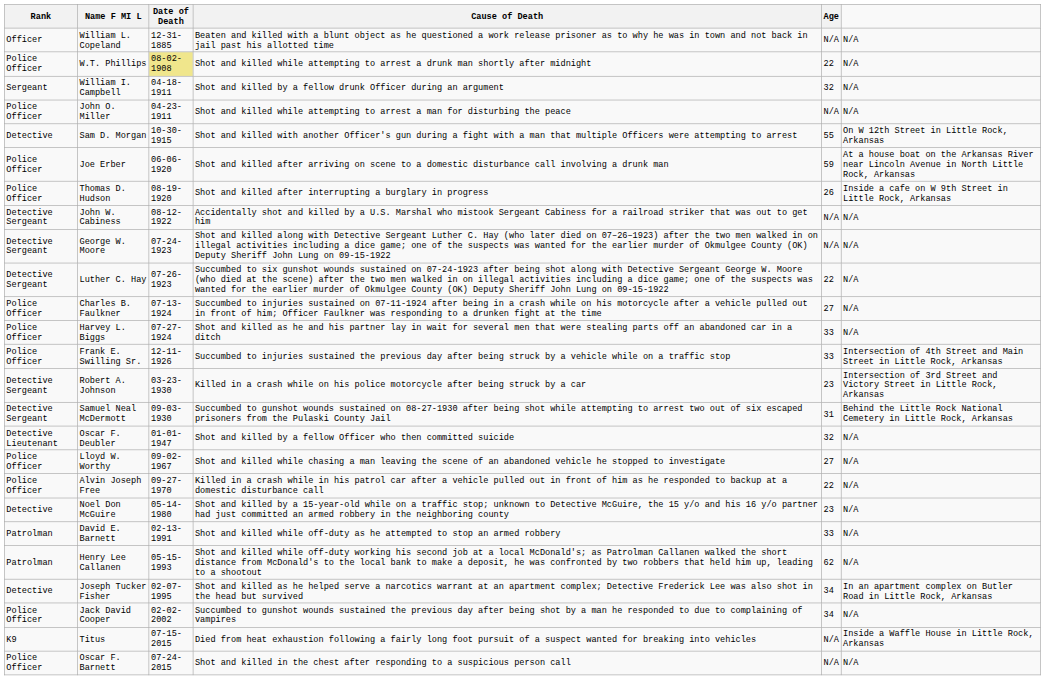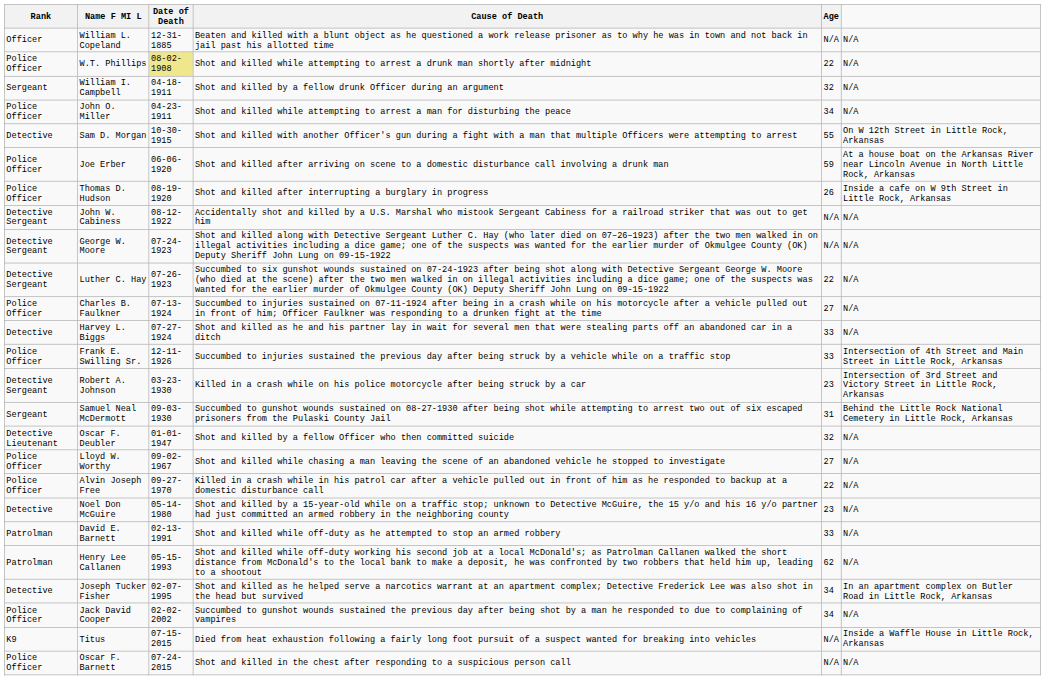John O. Miller | Age: N/A -> 34
Harvey L. Biggs | Rank: Police Officer -> Detective
Samuel Neal McDermott | Rank: Detective Sergeant -> Sergeant
